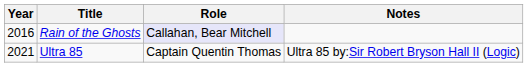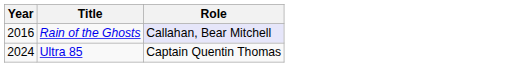- column: Notes | Ultra 85 by:Sir Robert Bryson Hall II (Logic)
Ultra 85 | Year: 2021 -> 2024
